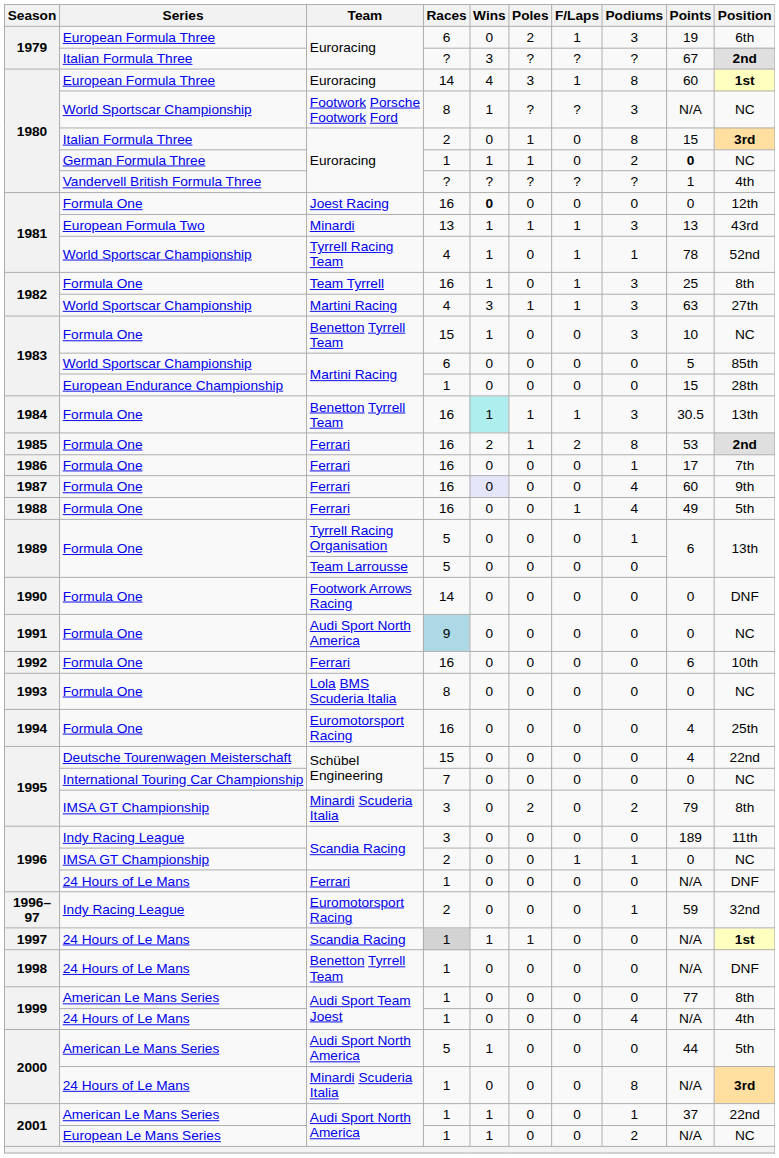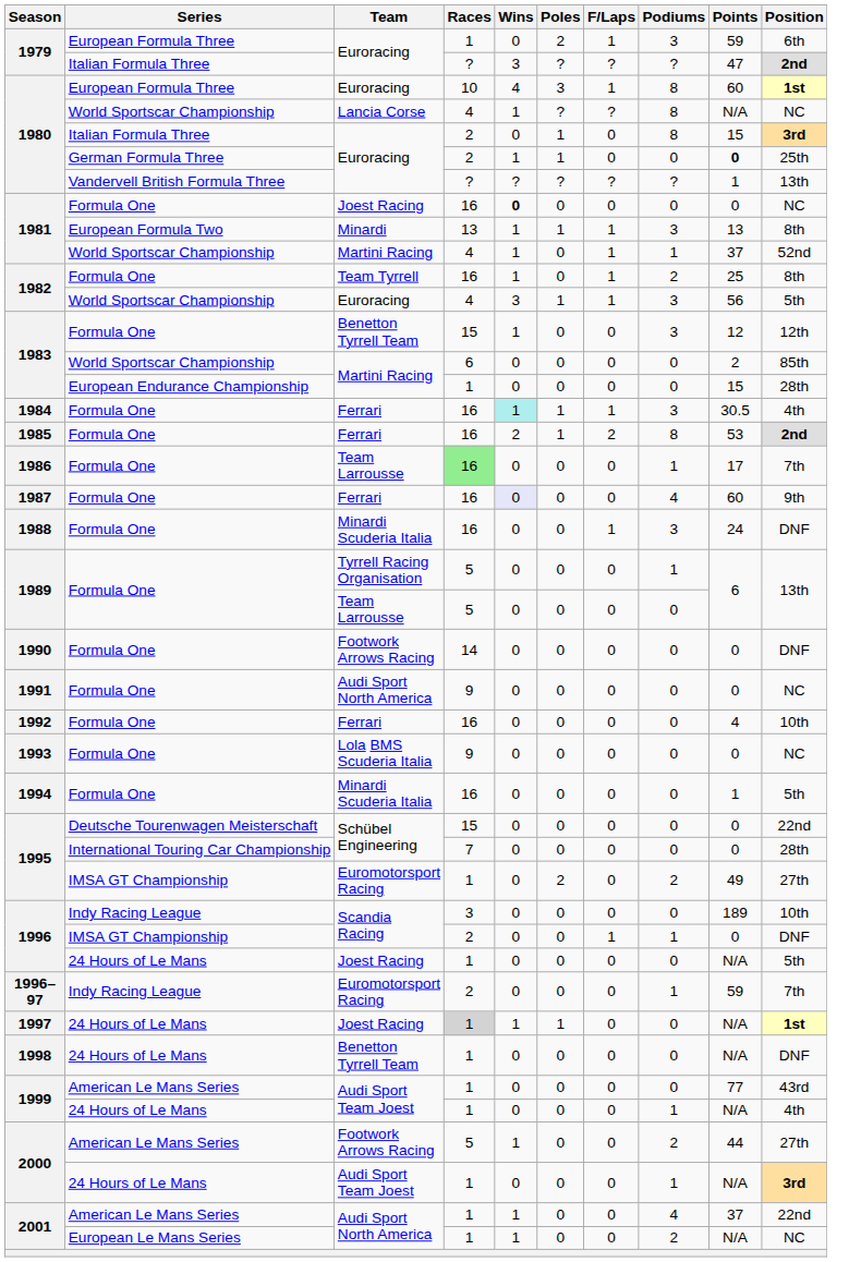1979 / European Formula Three | Races: 6 -> 1
1979 / European Formula Three | Points: 19 -> 59
1979 / Italian Formula Three | Points: 67 -> 47
1980 / European Formula Three | Races: 14 -> 10
1980 / World Sportscar Championship | Team: Footwork Porsche Footwork Ford -> Lancia Corse
1980 / World Sportscar Championship | Races: 8 -> 4
1980 / World Sportscar Championship | Podiums: 3 -> 8
1980 / German Formula Three | Races: 1 -> 2
1980 / German Formula Three | Podiums: 2 -> 0
1980 / German Formula Three | Position: NC -> 25th
1980 / Vandervell British Formula Three | Position: 4th -> 13th
1981 / Formula One | Position: 12th -> NC
1981 / European Formula Two | Position: 43rd -> 8th
1981 / World Sportscar Championship | Team: Tyrrell Racing Team -> Martini Racing
1981 / World Sportscar Championship | Points: 78 -> 37
1982 / Formula One | Podiums: 3 -> 2
1982 / World Sportscar Championship | Team: Martini Racing -> Euroracing
1982 / World Sportscar Championship | Points: 63 -> 56
1982 / World Sportscar Championship | Position: 27th -> 5th
1983 / Formula One | Points: 10 -> 12
1983 / Formula One | Position: NC -> 12th
1983 / World Sportscar Championship | Points: 5 -> 2
1984 | Team: Benetton Tyrrell Team -> Ferrari
1984 | Position: 13th -> 4th
1986 | Team: Ferrari -> Team Larrousse
1986 | Races: no background -> lightgreen background
1988 | Team: Ferrari -> Minardi Scuderia Italia
1988 | Podiums: 4 -> 3
1988 | Points: 49 -> 24
1988 | Position: 5th -> DNF
1991 | Races: lightblue background -> no background
1992 | Points: 6 -> 4
1993 | Races: 8 -> 9
1994 | Team: Euromotorsport Racing -> Minardi Scuderia Italia
1994 | Points: 4 -> 1
1994 | Position: 25th -> 5th
1995 / Deutsche Tourenwagen Meisterschaft | Points: 4 -> 0
1995 / International Touring Car Championship | Position: NC -> 28th
1995 / IMSA GT Championship | Team: Minardi Scuderia Italia -> Euromotorsport Racing
1995 / IMSA GT Championship | Races: 3 -> 1
1995 / IMSA GT Championship | Points: 79 -> 49
1995 / IMSA GT Championship | Position: 8th -> 27th
1996 / Indy Racing League | Position: 11th -> 10th
1996 / IMSA GT Championship | Position: NC -> DNF
1996 / 24 Hours of Le Mans | Team: Ferrari -> Joest Racing
1996 / 24 Hours of Le Mans | Position: DNF -> 5th
1996–97 | Position: 32nd -> 7th
1997 | Team: Scandia Racing -> Joest Racing
1999 / American Le Mans Series | Position: 8th -> 43rd
1999 / 24 Hours of Le Mans | Podiums: 4 -> 1
2000 / American Le Mans Series | Team: Audi Sport North America -> Footwork Arrows Racing
2000 / American Le Mans Series | Podiums: 0 -> 2
2000 / American Le Mans Series | Position: 5th -> 27th
2000 / 24 Hours of Le Mans | Team: Minardi Scuderia Italia -> Audi Sport Team Joest
2000 / 24 Hours of Le Mans | Podiums: 8 -> 1
2001 / American Le Mans Series | Podiums: 1 -> 4
